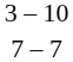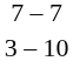rows swapped: 3 – 10 <-> 7 – 7
